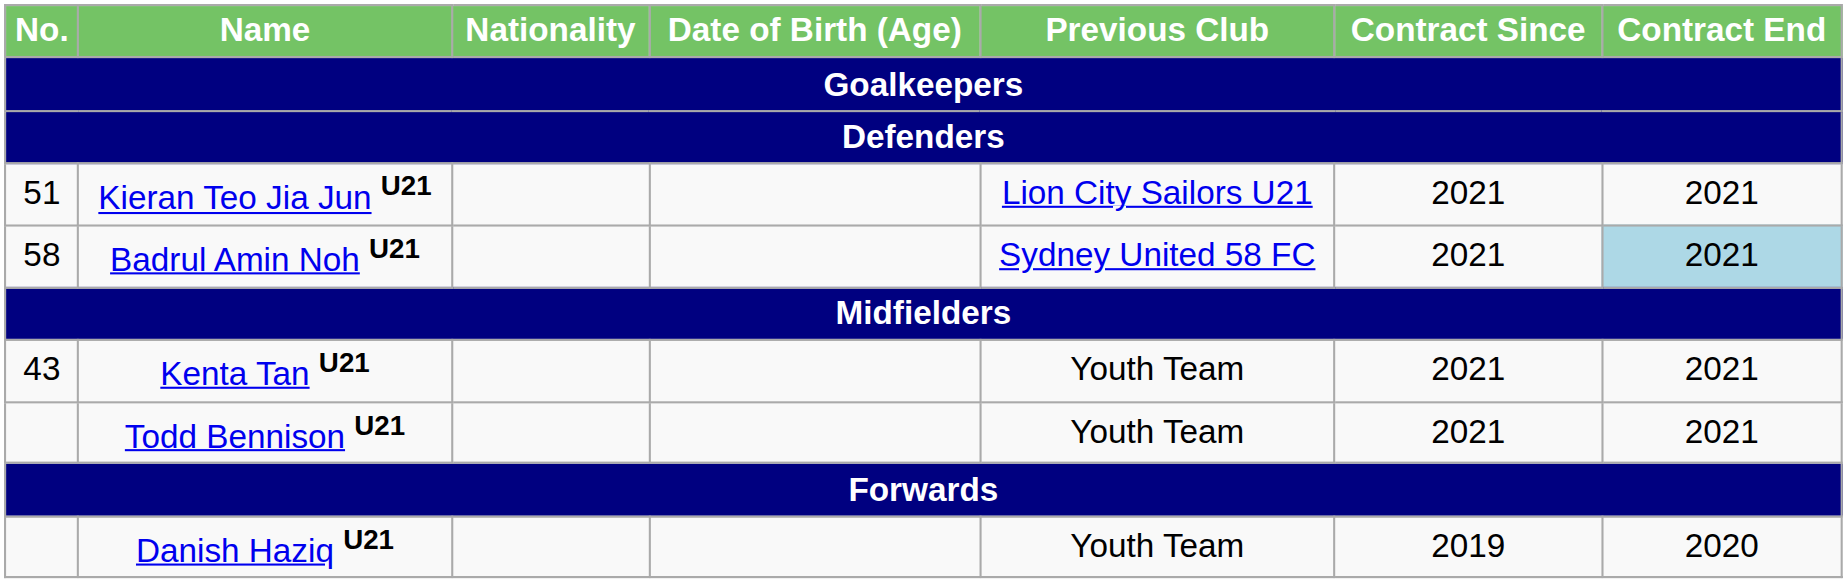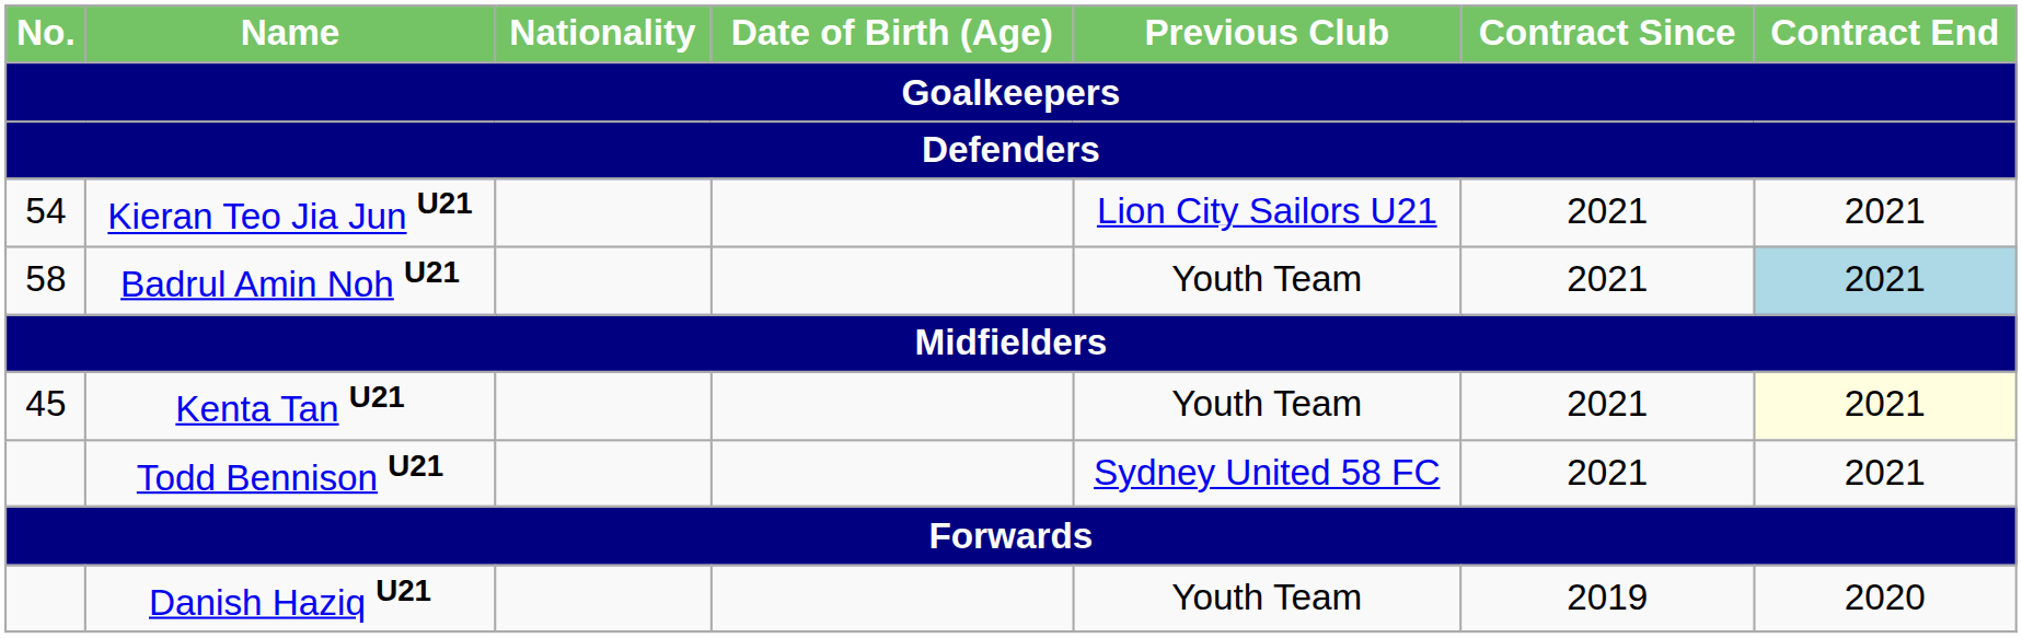Kieran Teo Jia Jun U21 | No.: 51 -> 54
Badrul Amin Noh U21 | Previous Club: Sydney United 58 FC -> Youth Team
Kenta Tan U21 | No.: 43 -> 45
Kenta Tan U21 | Contract End: no background -> lightyellow background
Todd Bennison U21 | Previous Club: Youth Team -> Sydney United 58 FC
